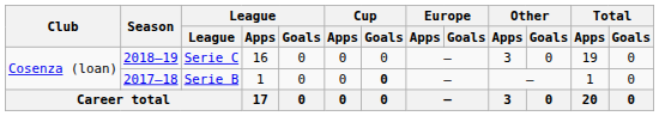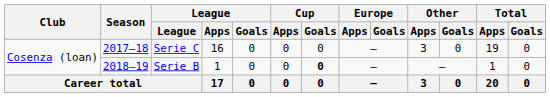Serie C | Season: 2018–19 -> 2017–18
Serie B | Season: 2017–18 -> 2018–19
